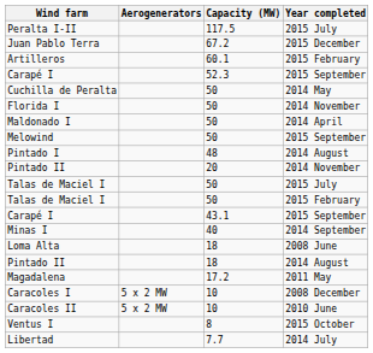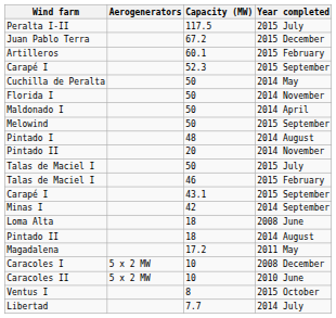Talas de Maciel I / 2015 February | Capacity (MW): 50 -> 46
Minas I | Capacity (MW): 40 -> 42
